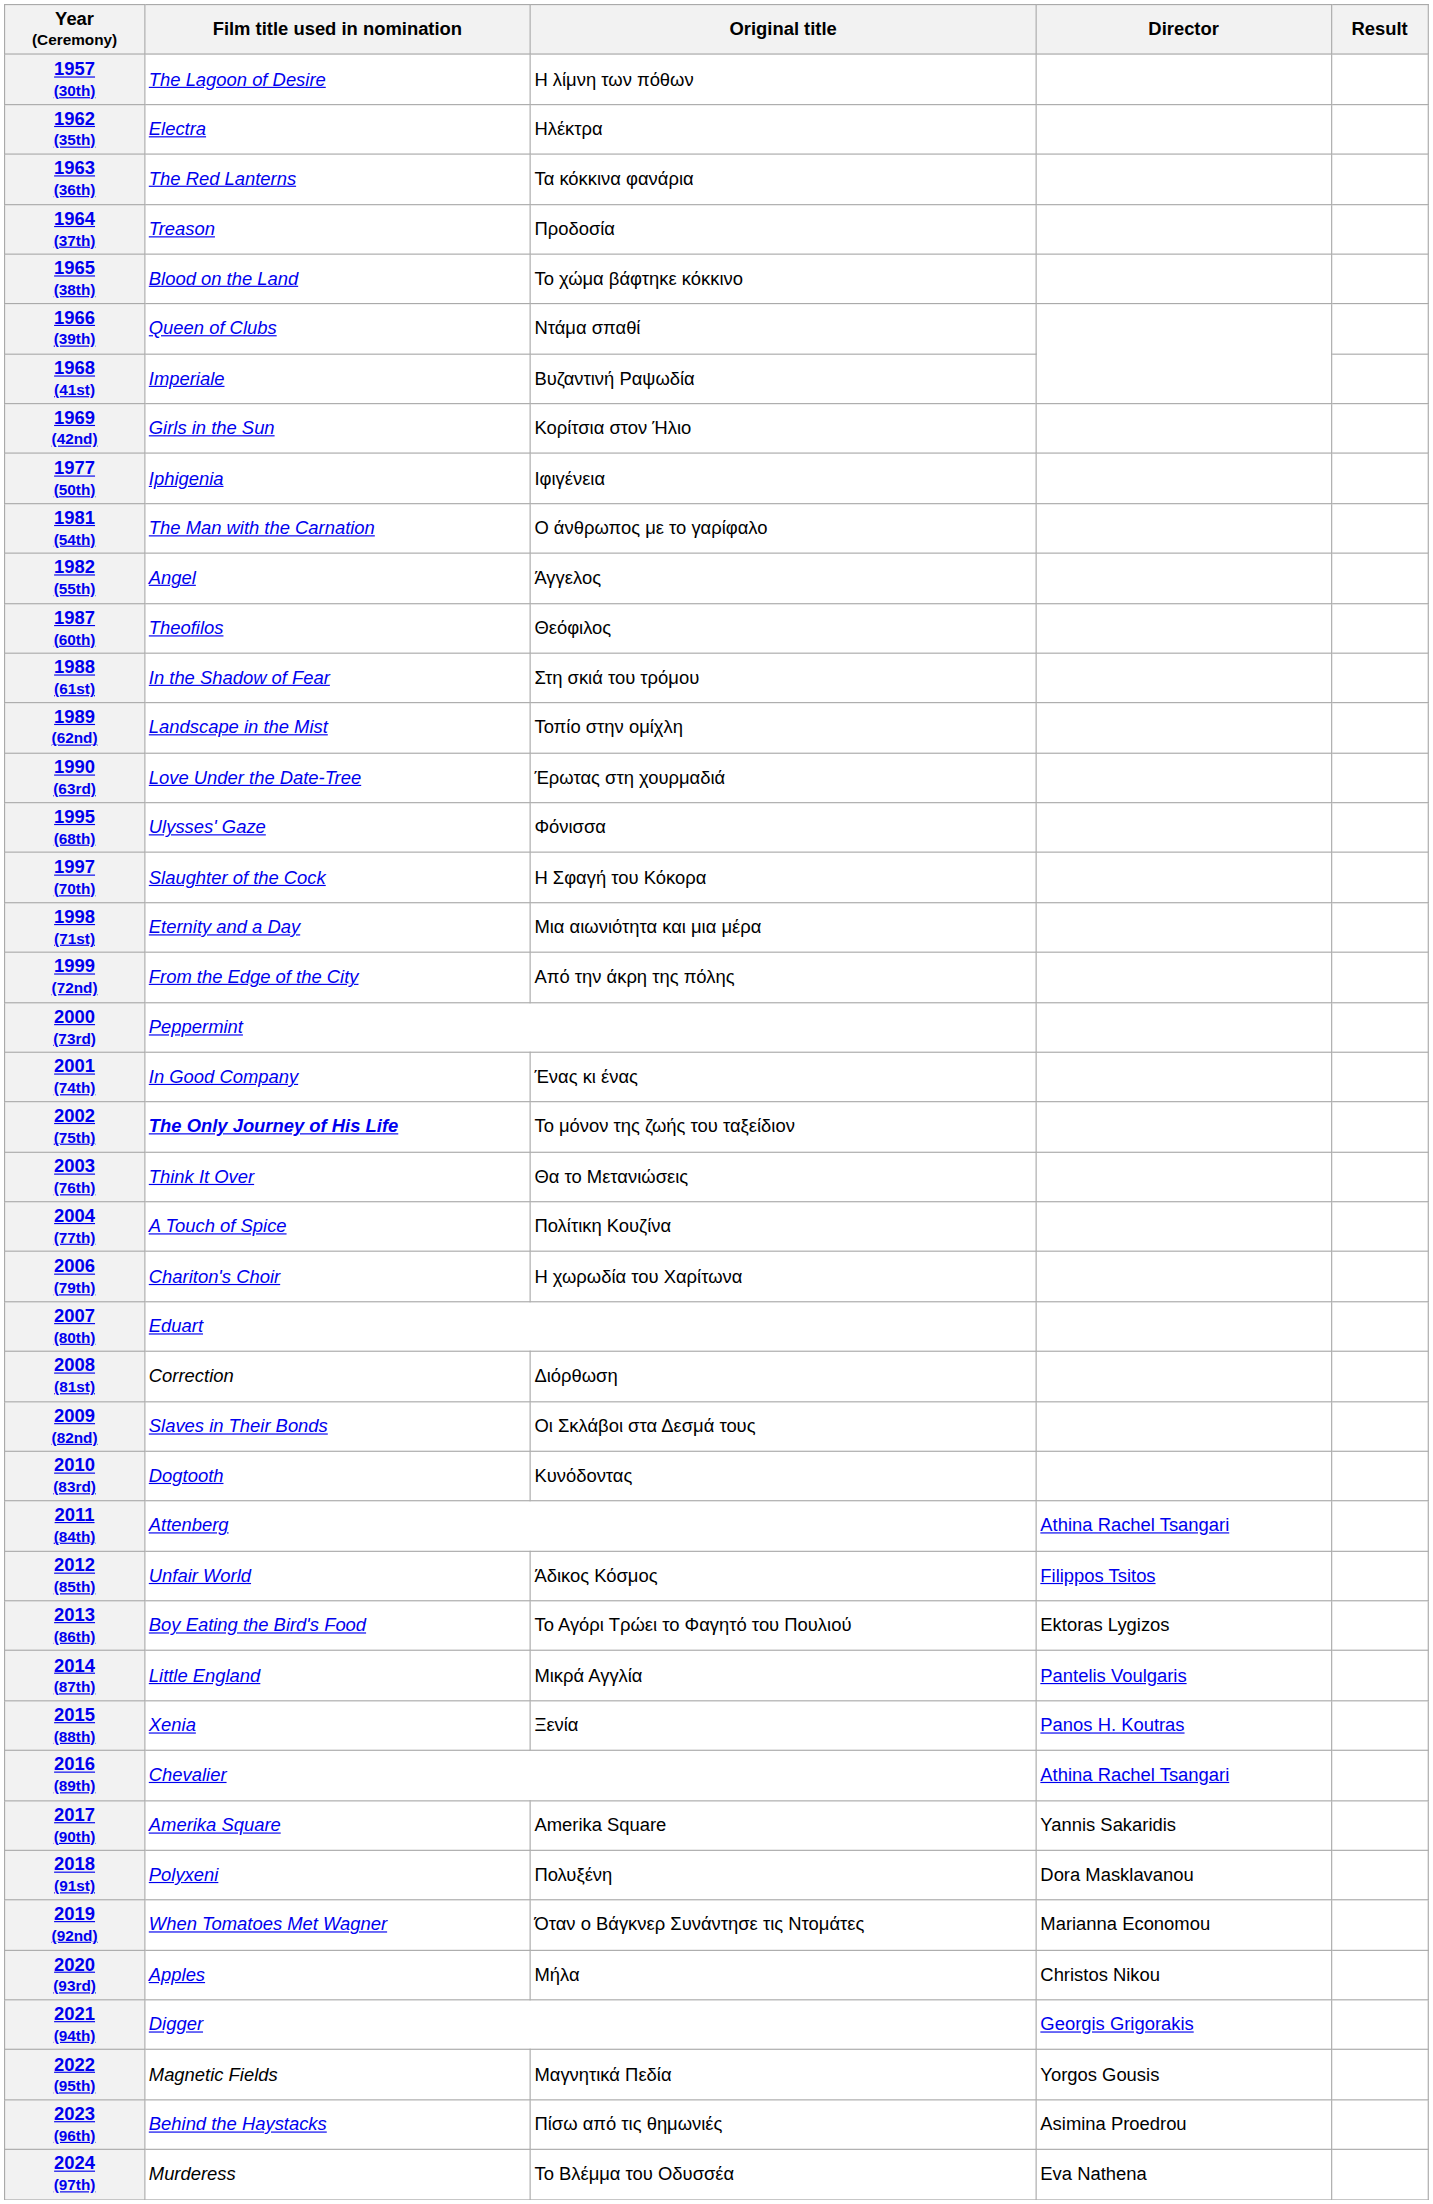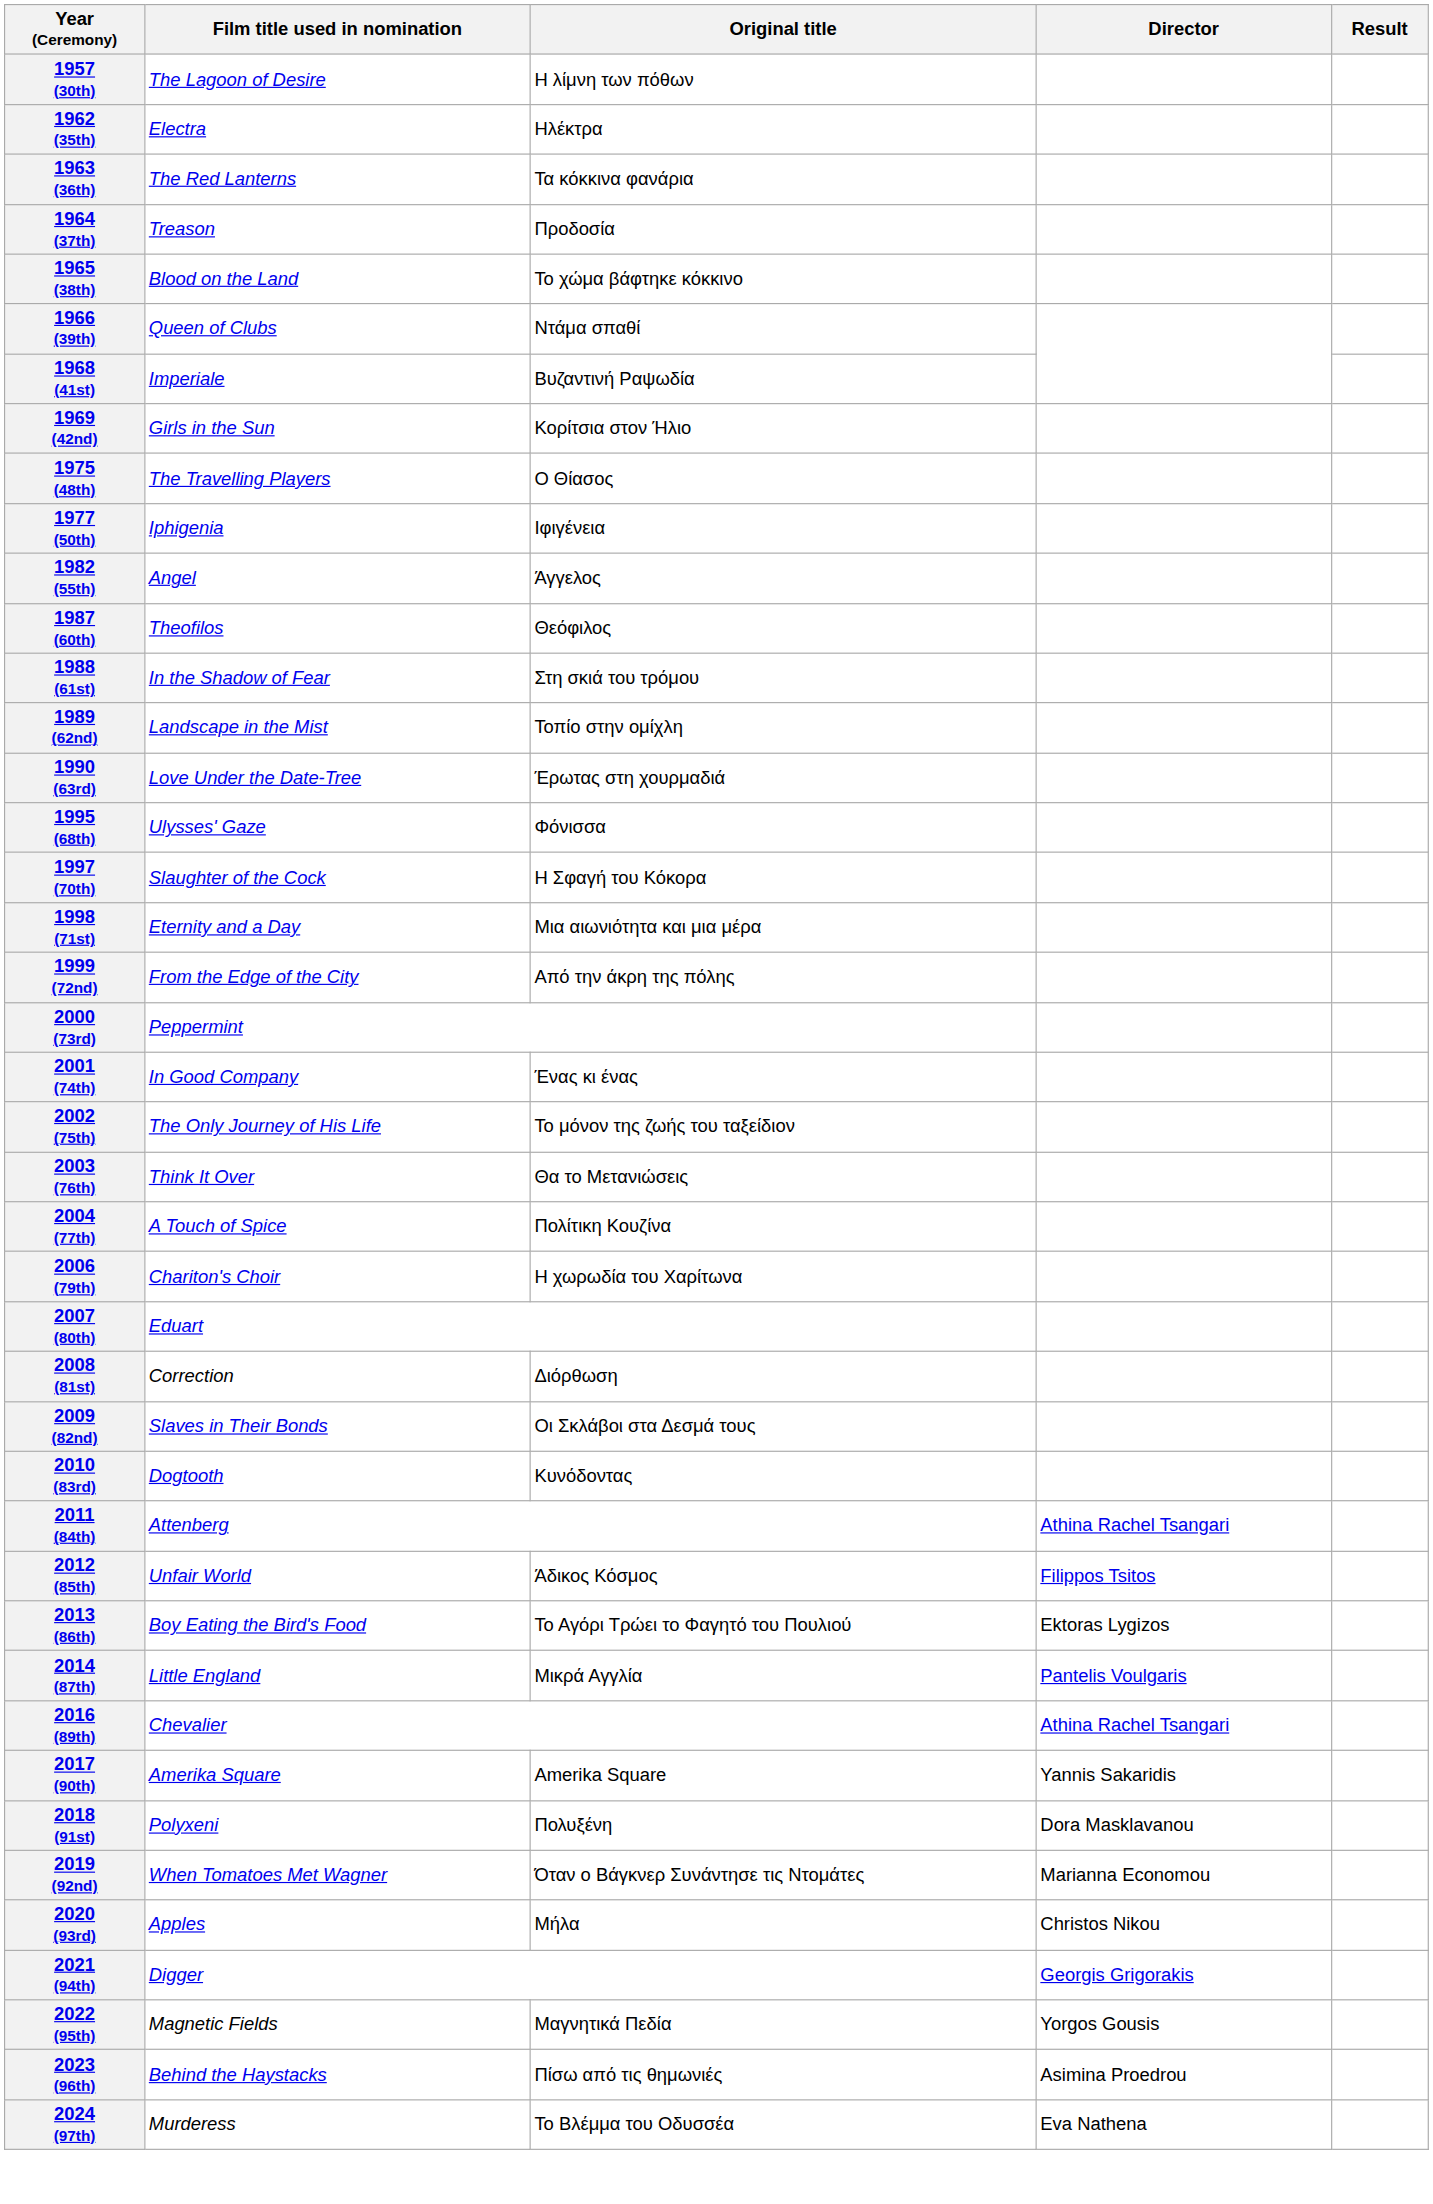+ row: 1975 (48th) | The Travelling Players | Ο Θίασος
- row: 1981 (54th) | The Man with the Carnation | Ο άνθρωπος με το γαρίφαλο
2002 (75th) | Film title used in nomination: bold -> normal
- row: 2015 (88th) | Xenia | Ξενία | Panos H. Koutras
